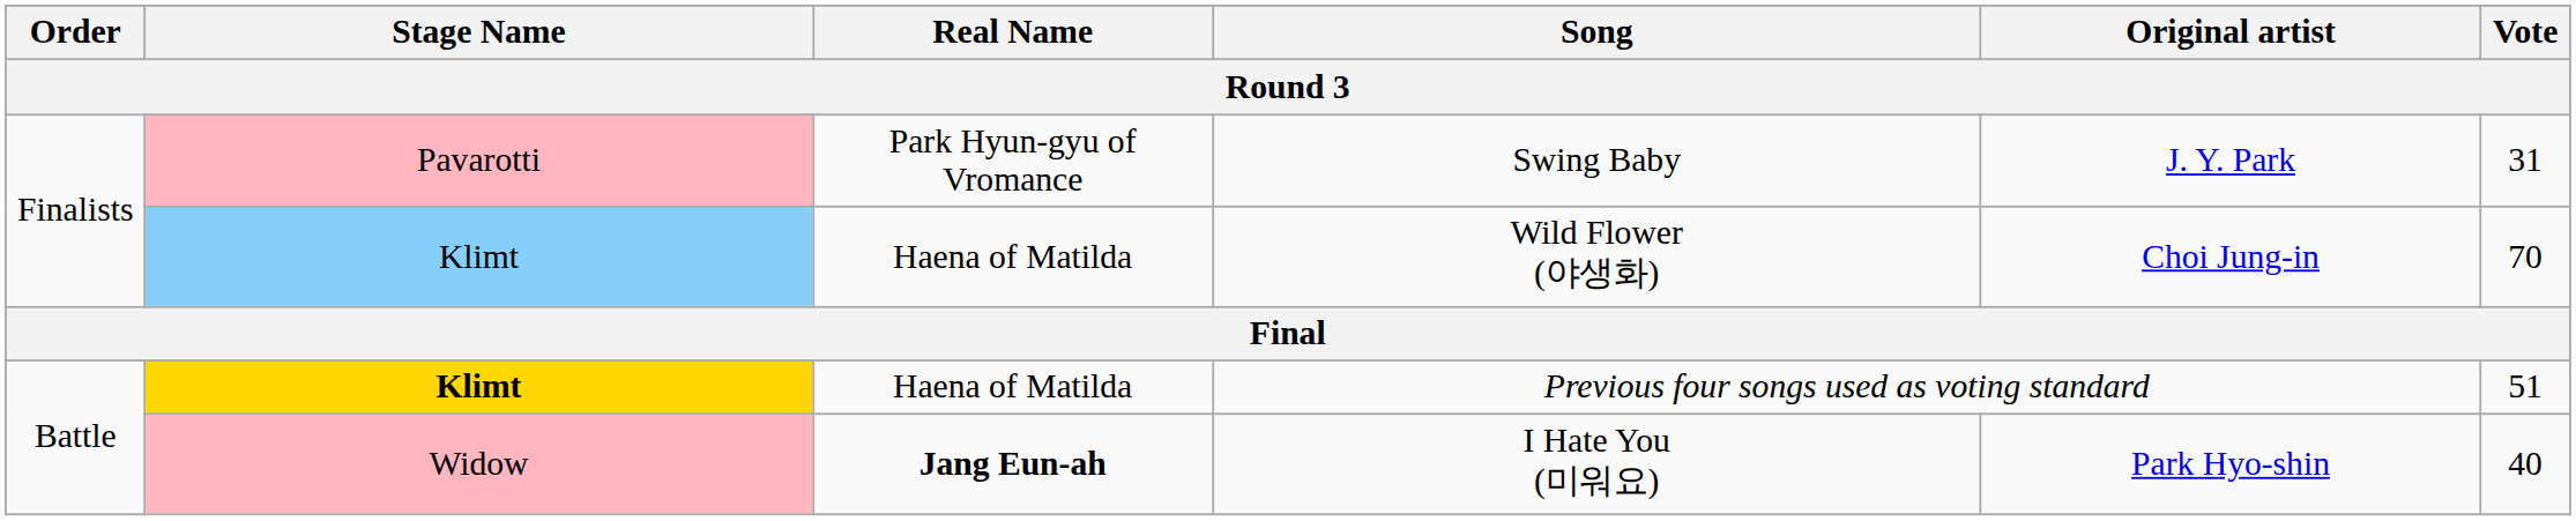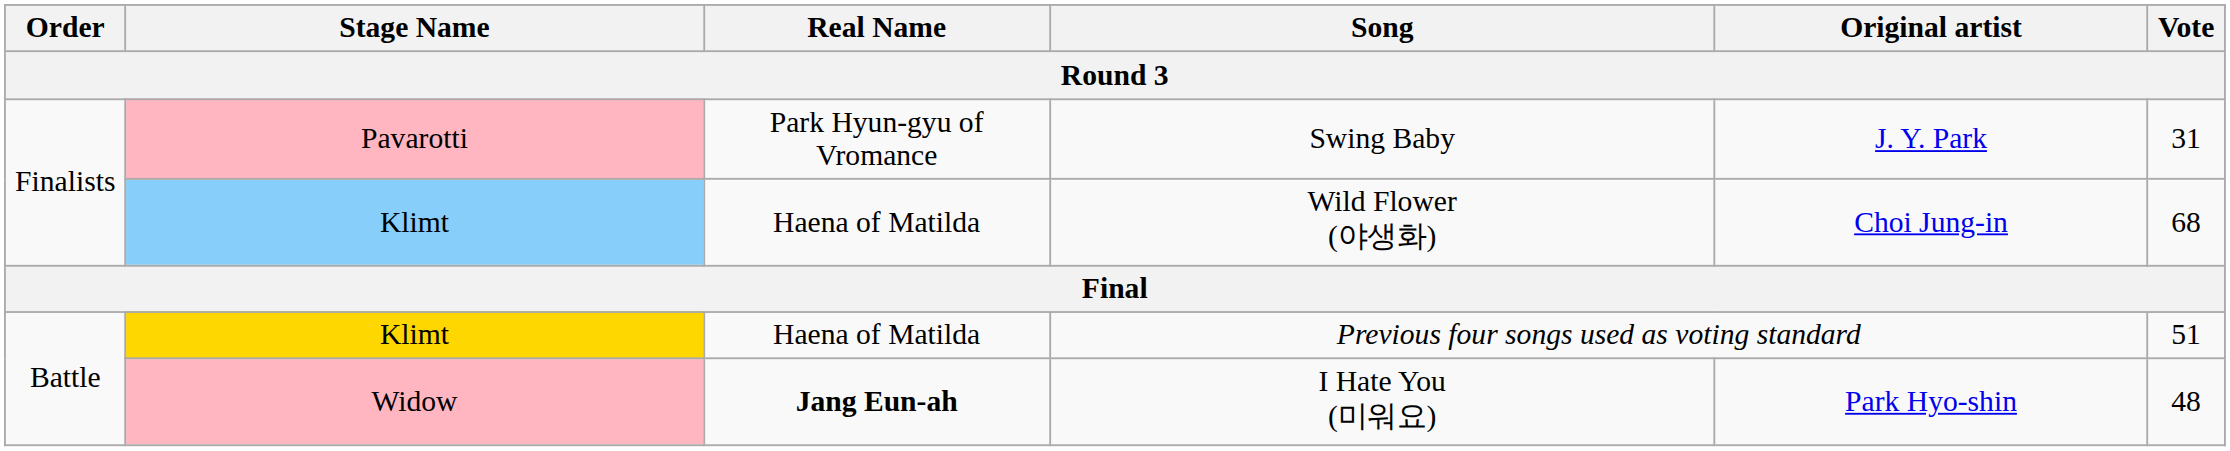Wild Flower (야생화) | Vote: 70 -> 68
Previous four songs used as voting standard | Stage Name: bold -> normal
I Hate You (미워요) | Vote: 40 -> 48
